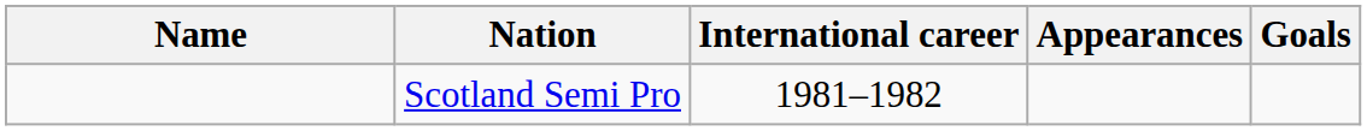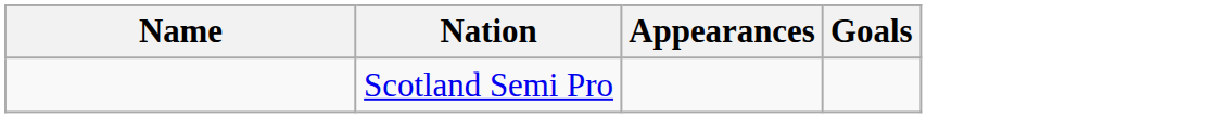- column: International career | 1981–1982
